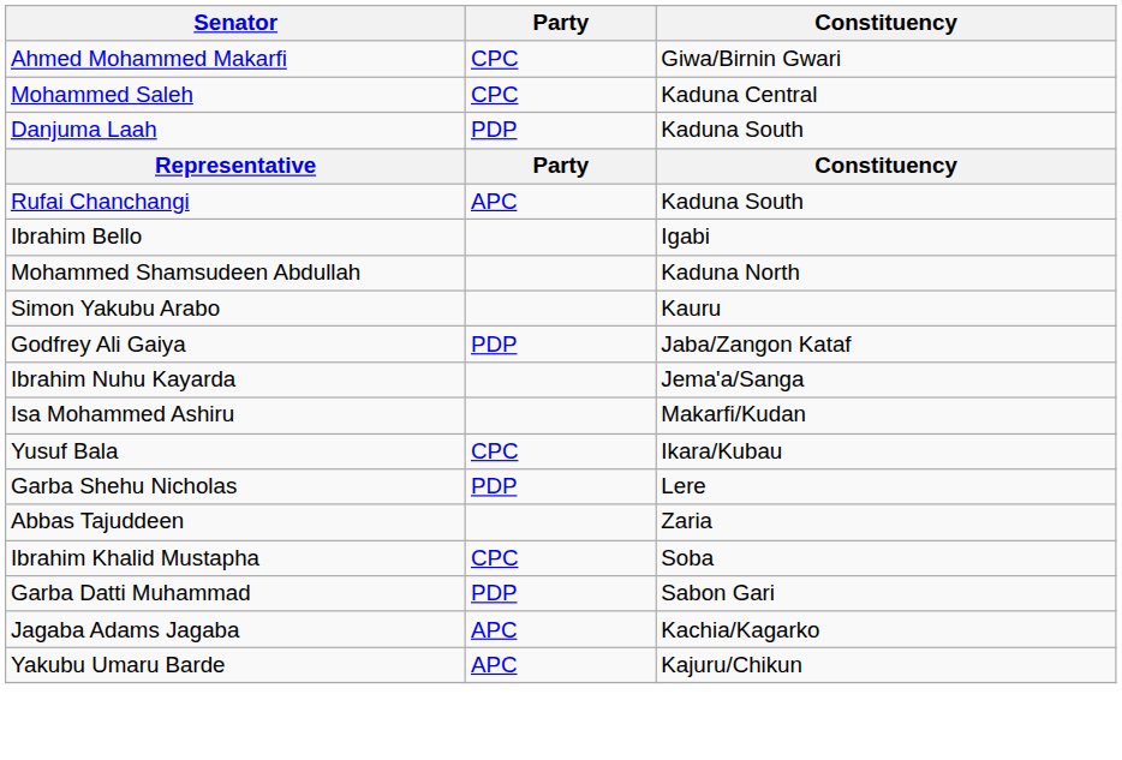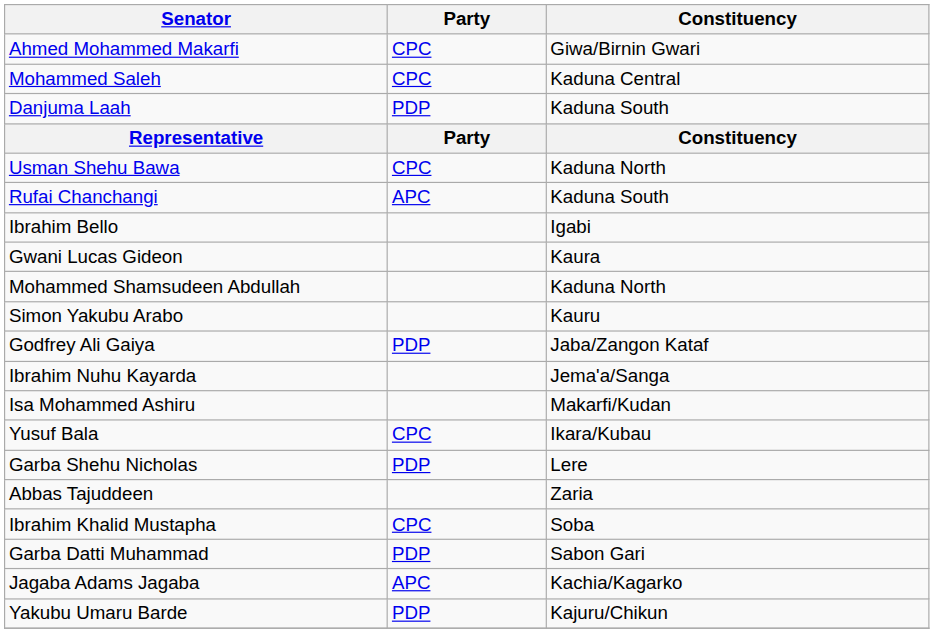+ row: Usman Shehu Bawa | CPC | Kaduna North
+ row: Gwani Lucas Gideon | Kaura
Yakubu Umaru Barde | Party: APC -> PDP
